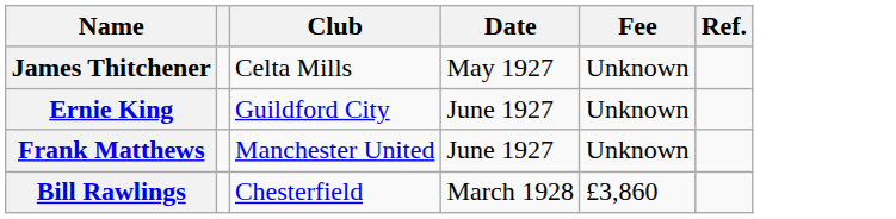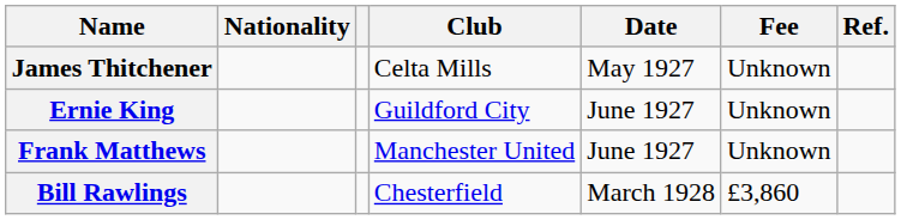+ column: Nationality
